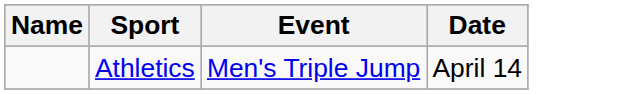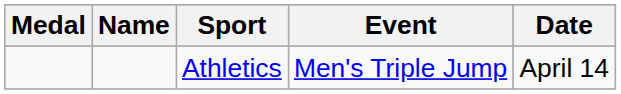+ column: Medal
